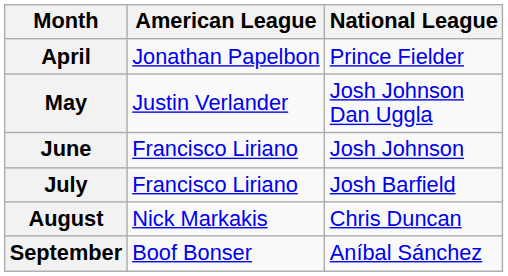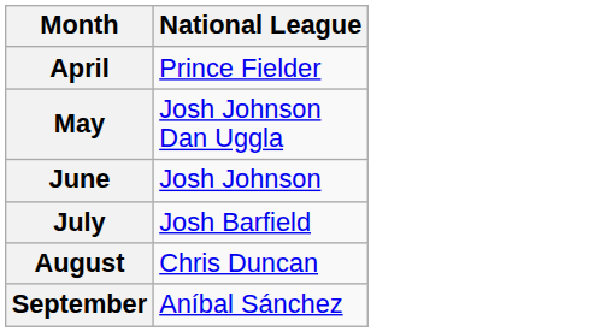- column: American League | Jonathan Papelbon | Justin Verlander | Francisco Liriano | Francisco Liriano | Nick Markakis | Boof Bonser
